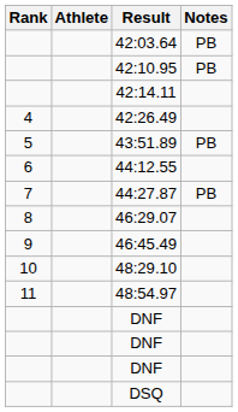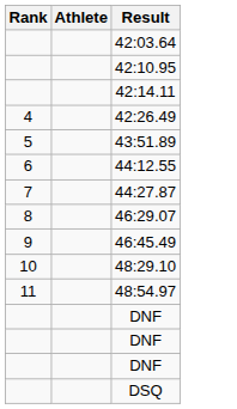- column: Notes | PB | PB | PB | PB
